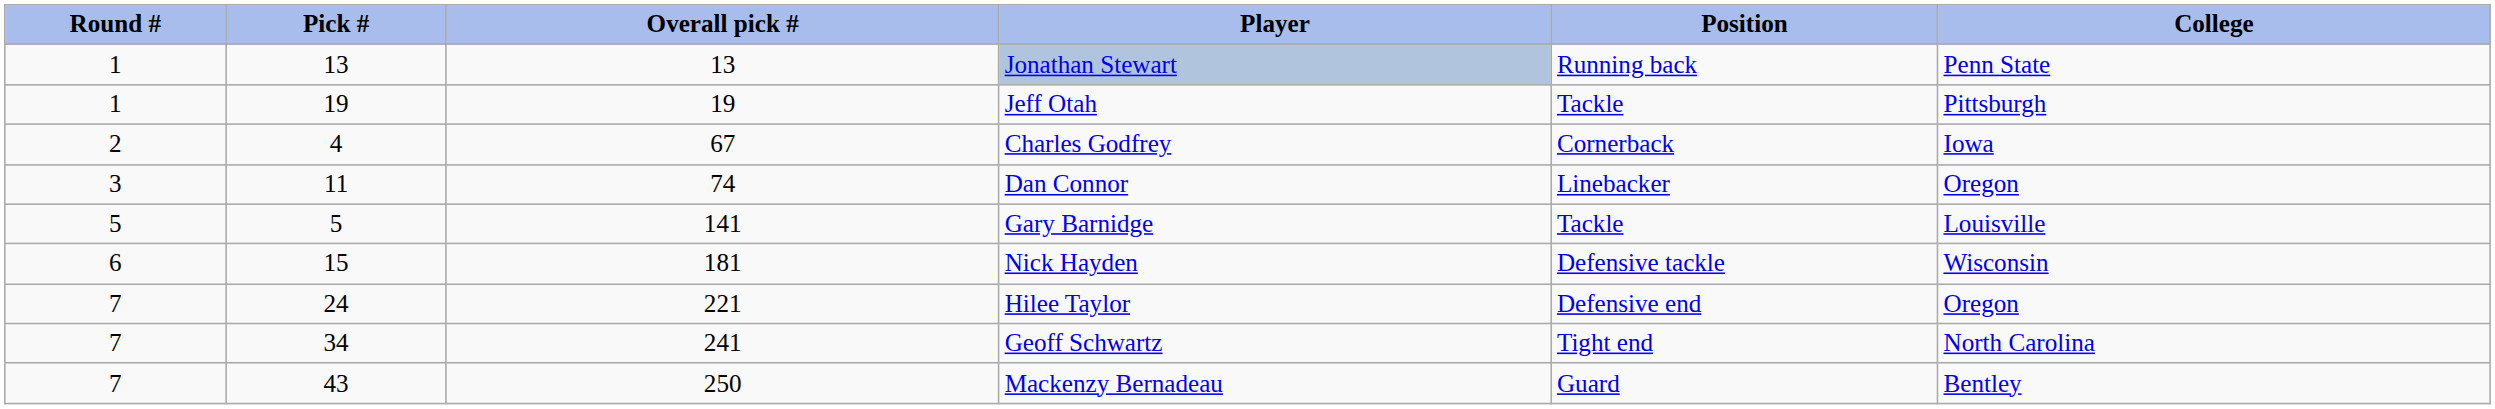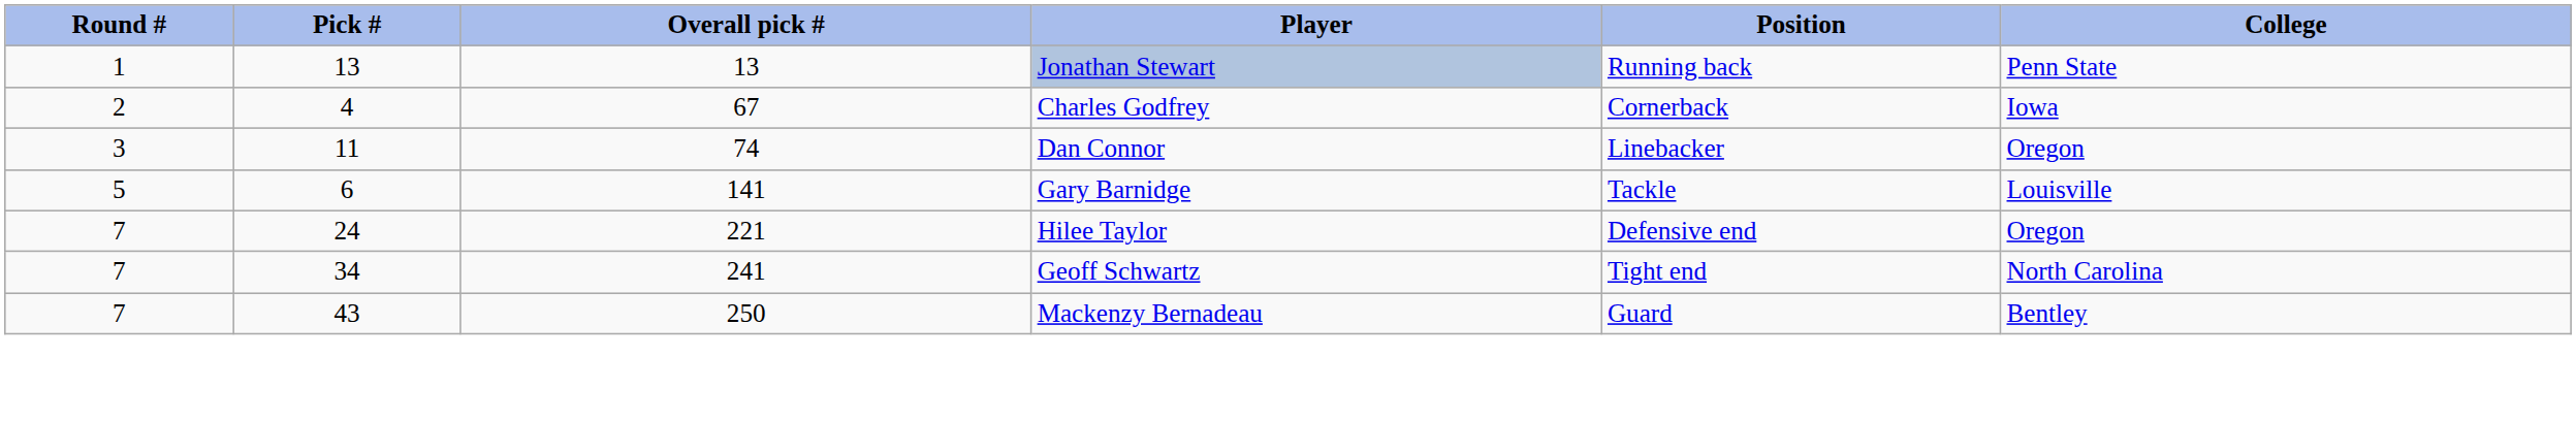- row: 1 | 19 | 19 | Jeff Otah | Tackle | Pittsburgh
Gary Barnidge | Pick #: 5 -> 6
- row: 6 | 15 | 181 | Nick Hayden | Defensive tackle | Wisconsin
